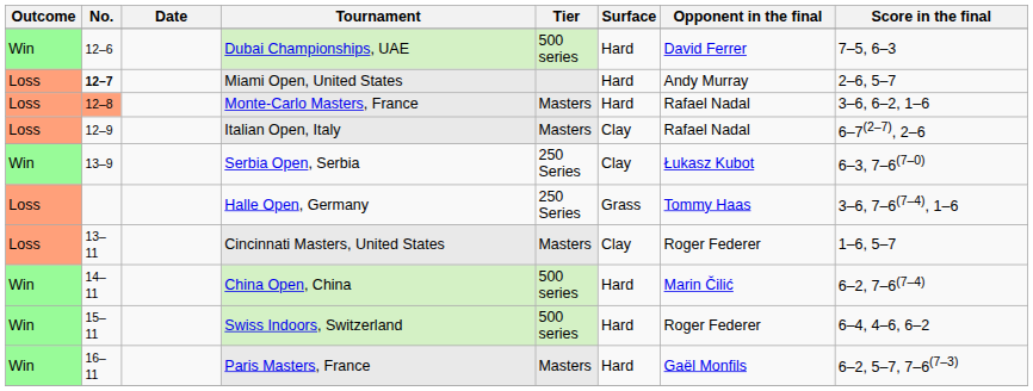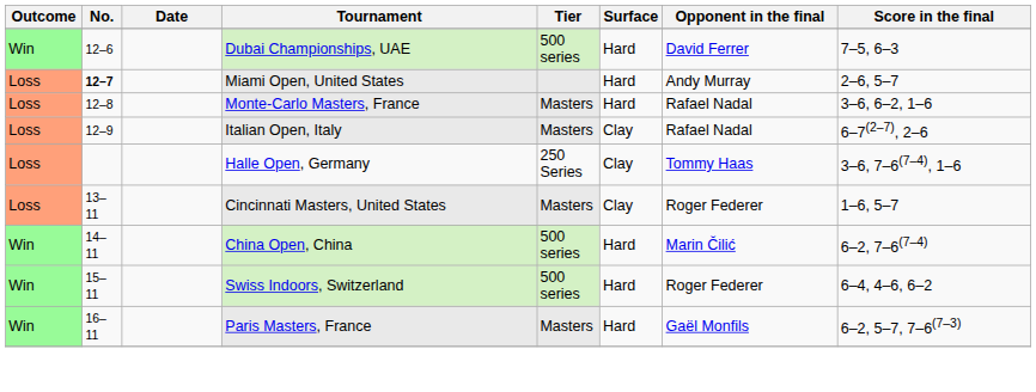Monte-Carlo Masters, France | No.: lightsalmon background -> no background
- row: Win | 13–9 | Serbia Open, Serbia | 250 Series | Clay | Łukasz Kubot | 6–3, 7–6(7–0)
Halle Open, Germany | Surface: Grass -> Clay
